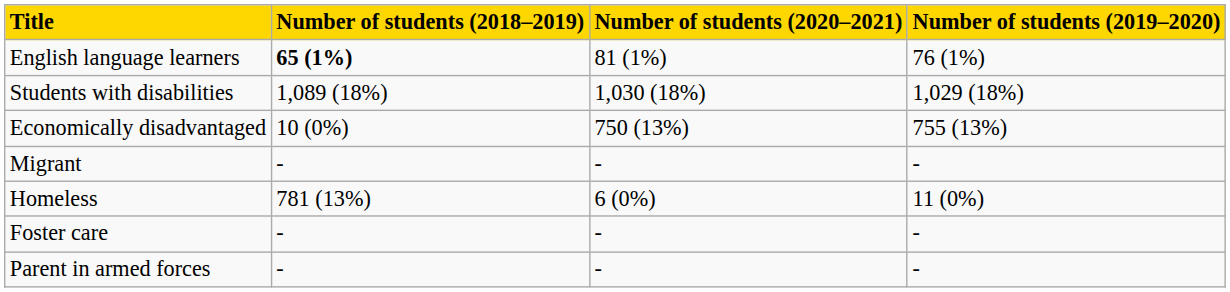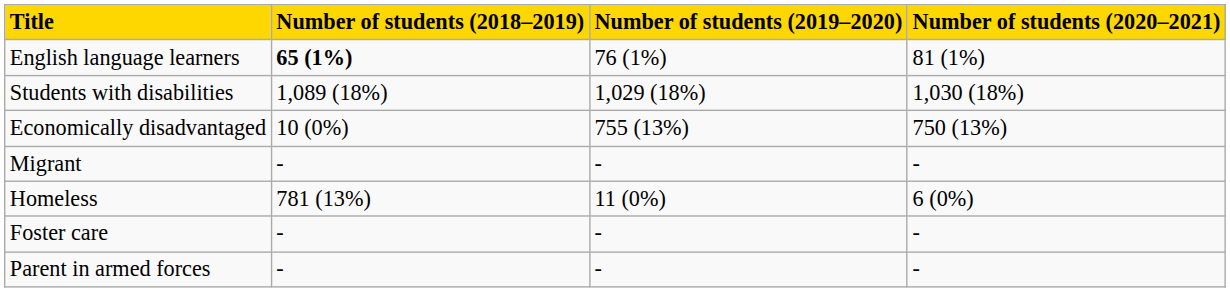columns swapped: Number of students (2019–2020) <-> Number of students (2020–2021)
